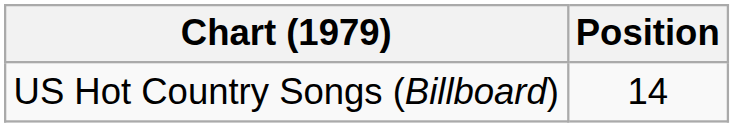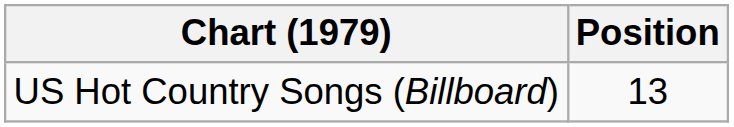US Hot Country Songs (Billboard) | Position: 14 -> 13
